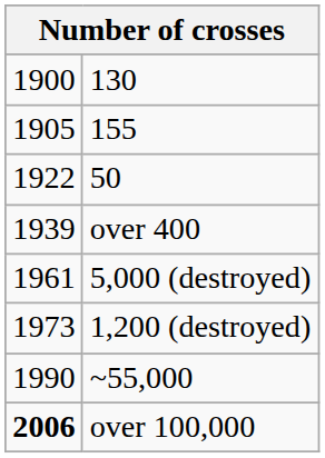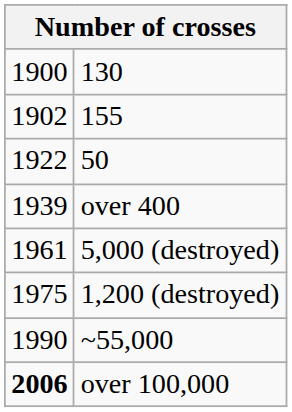155 | column 1: 1905 -> 1902
1,200 (destroyed) | column 1: 1973 -> 1975
